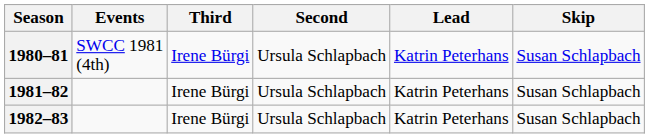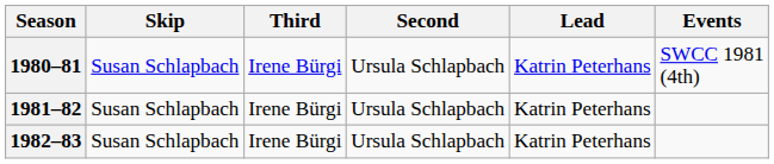columns swapped: Skip <-> Events
